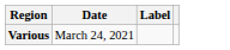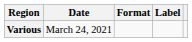+ column: Format
